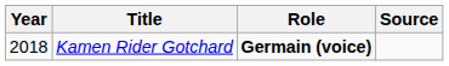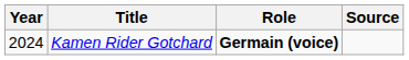Kamen Rider Gotchard | Year: 2018 -> 2024
